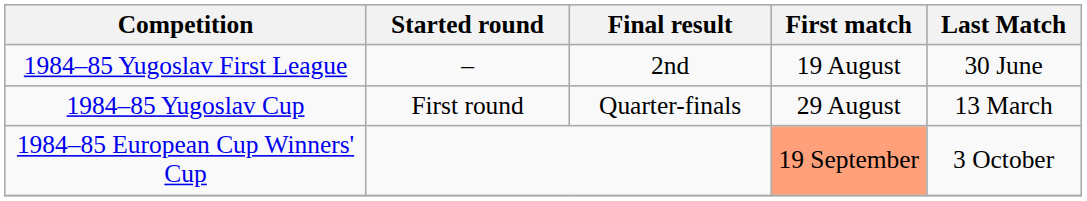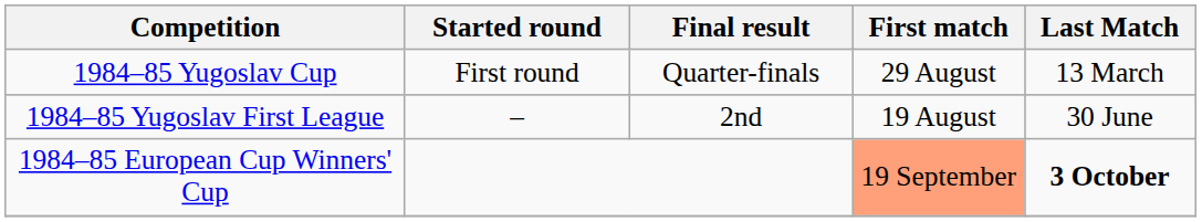rows swapped: 1984–85 Yugoslav First League <-> 1984–85 Yugoslav Cup
1984–85 European Cup Winners' Cup | Last Match: normal -> bold
